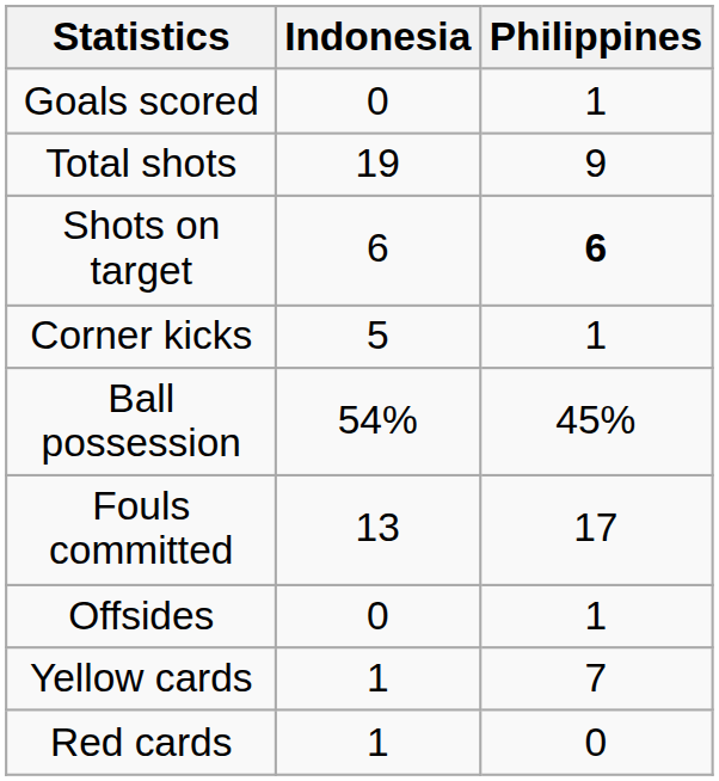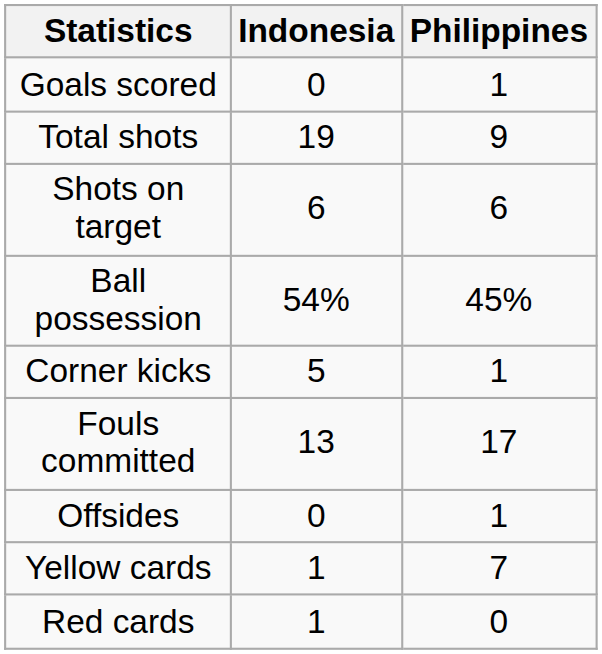Shots on target | Philippines: bold -> normal
rows swapped: Ball possession <-> Corner kicks
